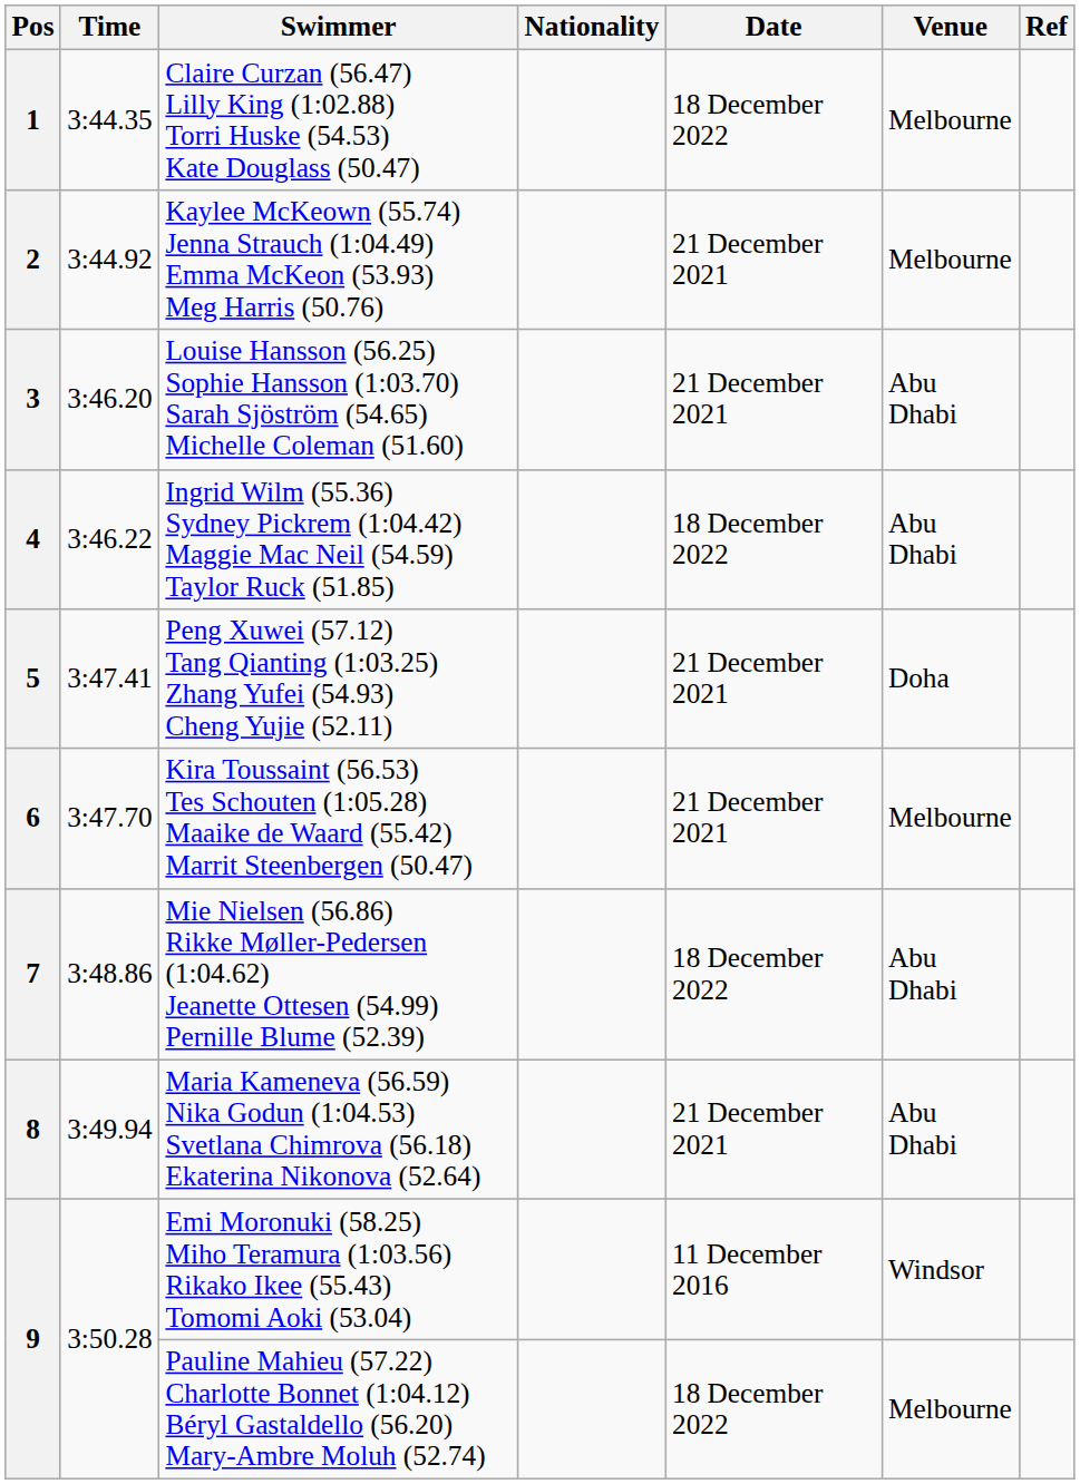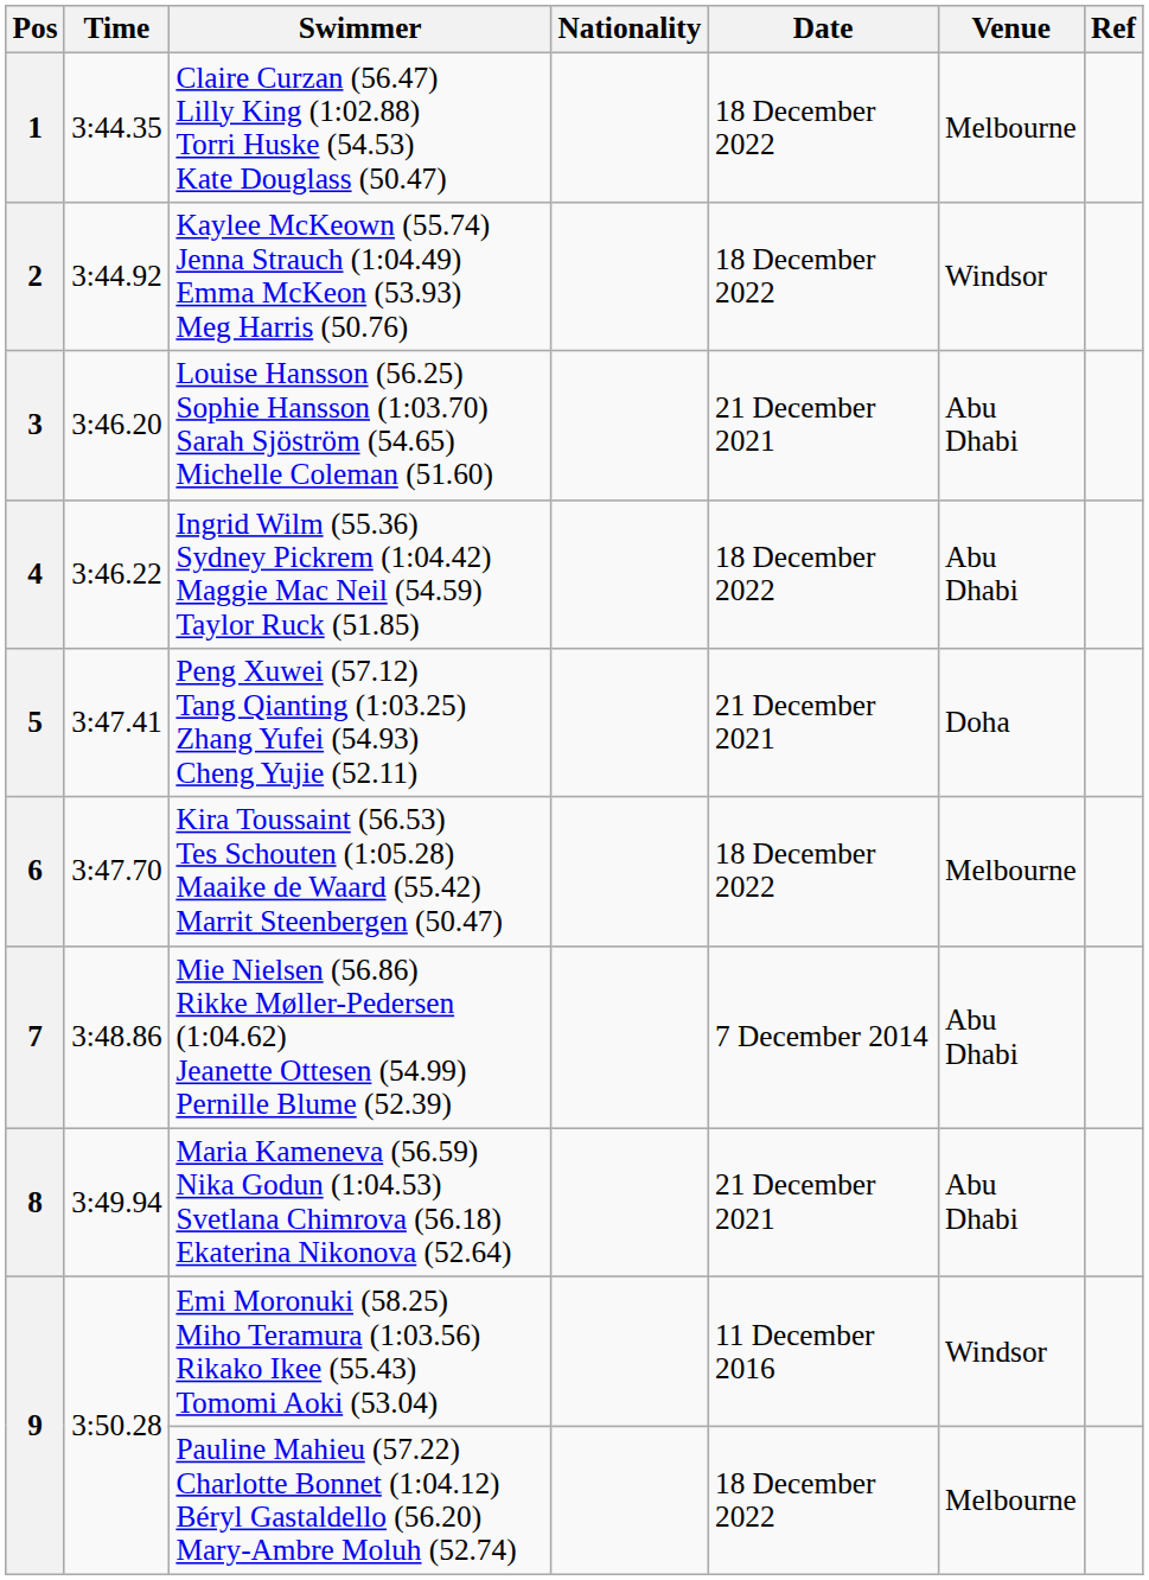2 | Date: 21 December 2021 -> 18 December 2022
2 | Venue: Melbourne -> Windsor
6 | Date: 21 December 2021 -> 18 December 2022
7 | Date: 18 December 2022 -> 7 December 2014
